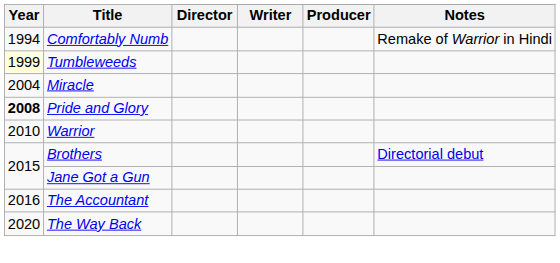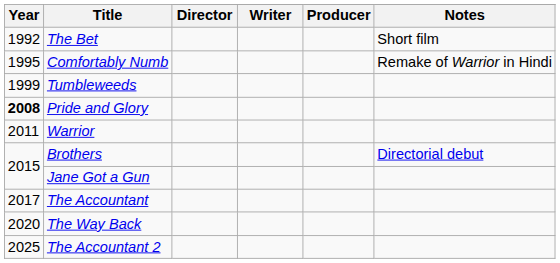+ row: 1992 | The Bet | Short film
Comfortably Numb | Year: 1994 -> 1995
Tumbleweeds | Year: lightyellow background -> no background
- row: 2004 | Miracle
Warrior | Year: 2010 -> 2011
The Accountant | Year: 2016 -> 2017
+ row: 2025 | The Accountant 2
